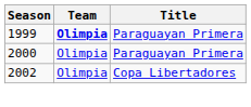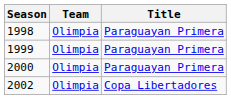+ row: 1998 | Olimpia | Paraguayan Primera
1999 | Team: bold -> normal
